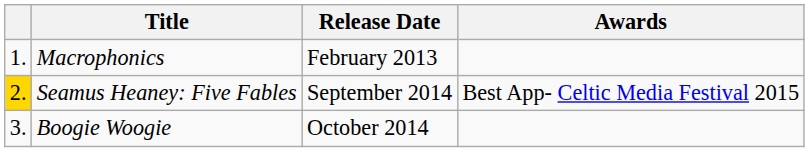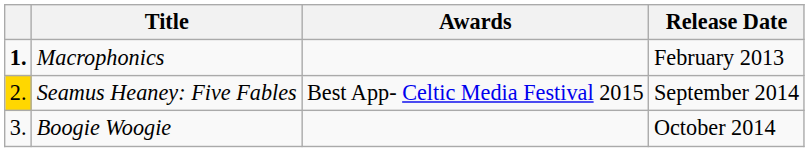columns swapped: Release Date <-> Awards
Macrophonics | column 1: normal -> bold
